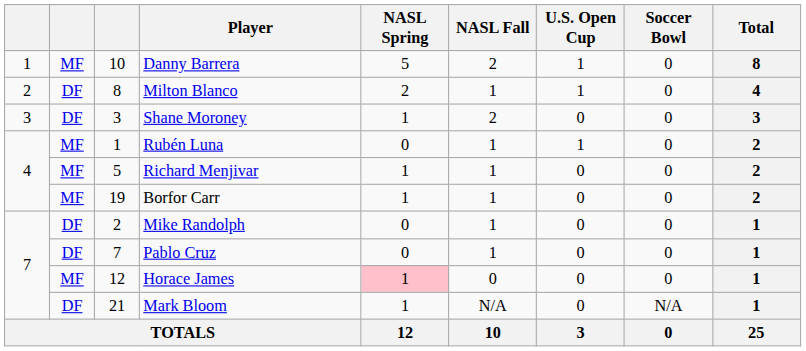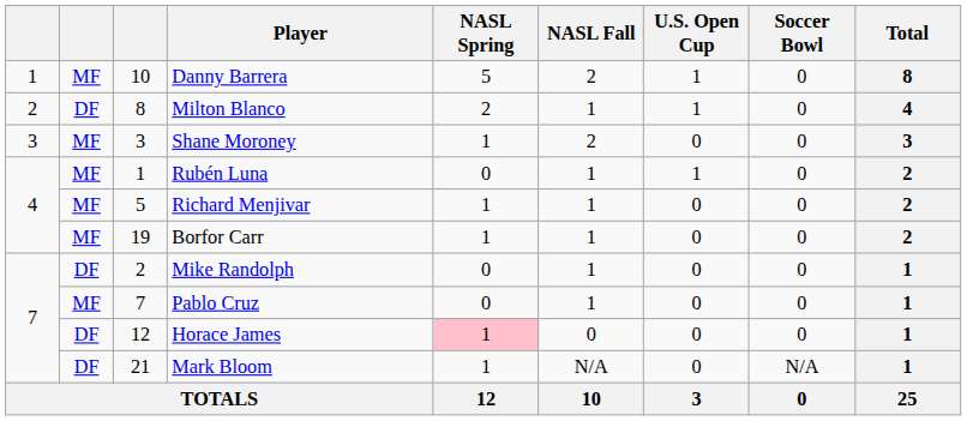Shane Moroney | column 2: DF -> MF
Pablo Cruz | column 2: DF -> MF
Horace James | column 2: MF -> DF
